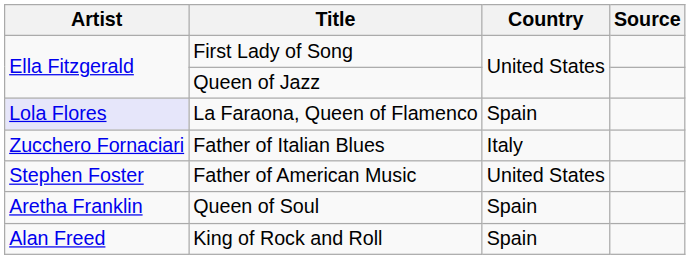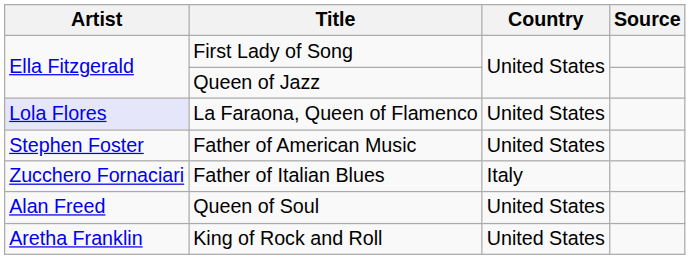La Faraona, Queen of Flamenco | Country: Spain -> United States
rows swapped: Father of Italian Blues <-> Father of American Music
Queen of Soul | Artist: Aretha Franklin -> Alan Freed
Queen of Soul | Country: Spain -> United States
King of Rock and Roll | Artist: Alan Freed -> Aretha Franklin
King of Rock and Roll | Country: Spain -> United States
